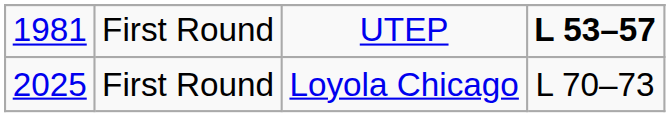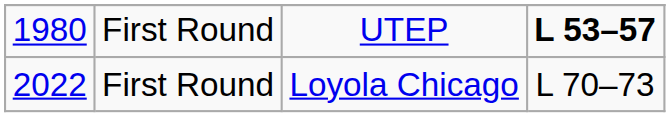UTEP | column 1: 1981 -> 1980
Loyola Chicago | column 1: 2025 -> 2022
